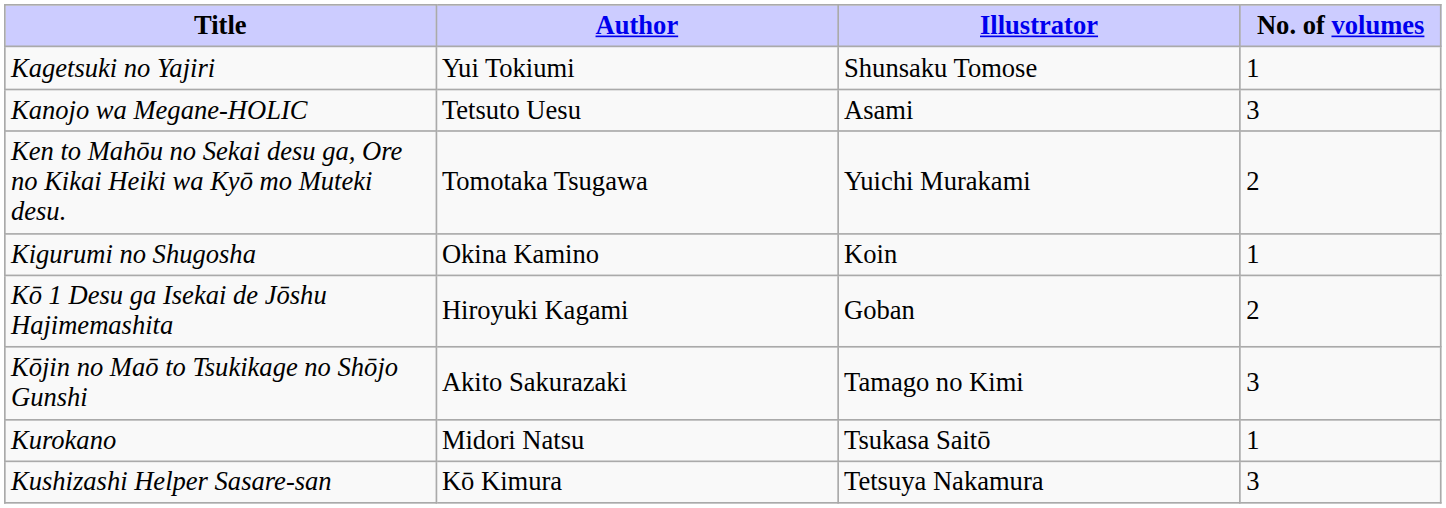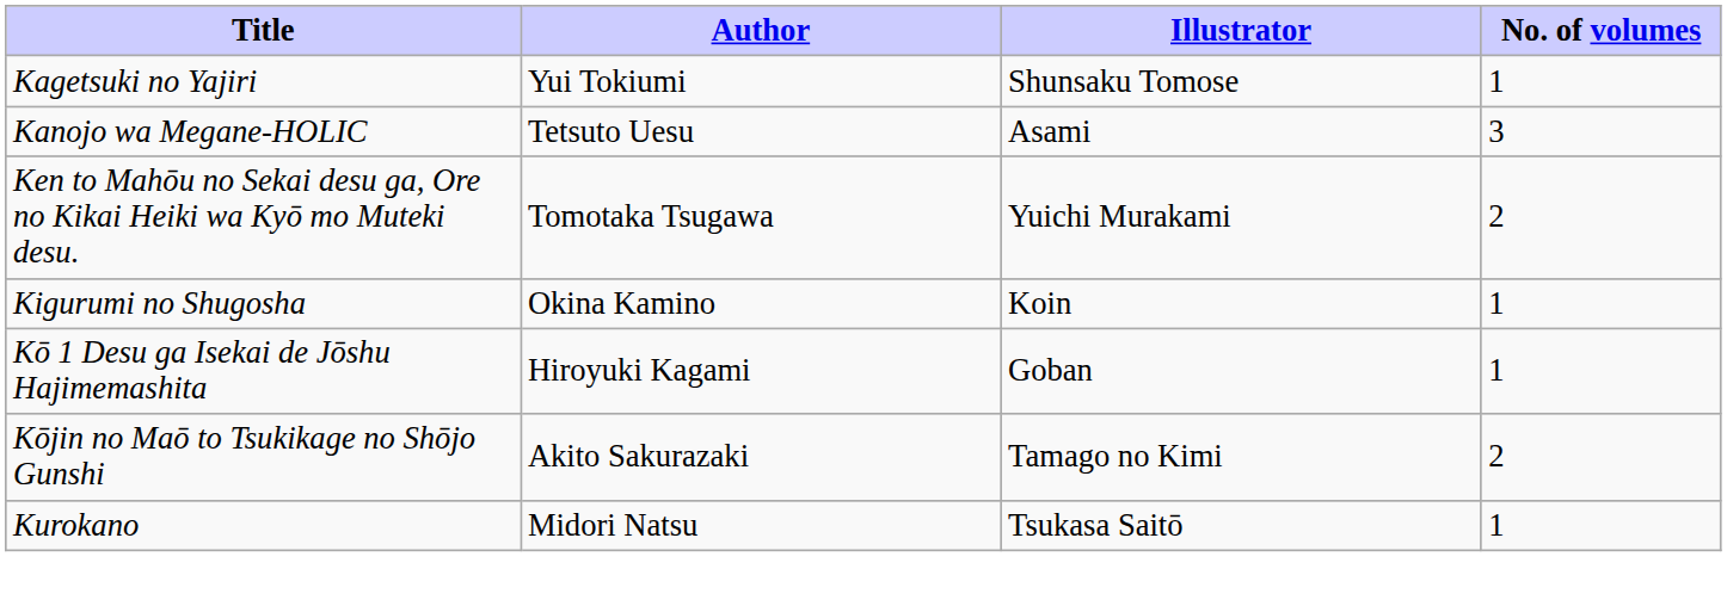Kō 1 Desu ga Isekai de Jōshu Hajimemashita | No. of volumes: 2 -> 1
Kōjin no Maō to Tsukikage no Shōjo Gunshi | No. of volumes: 3 -> 2
- row: Kushizashi Helper Sasare-san | Kō Kimura | Tetsuya Nakamura | 3
